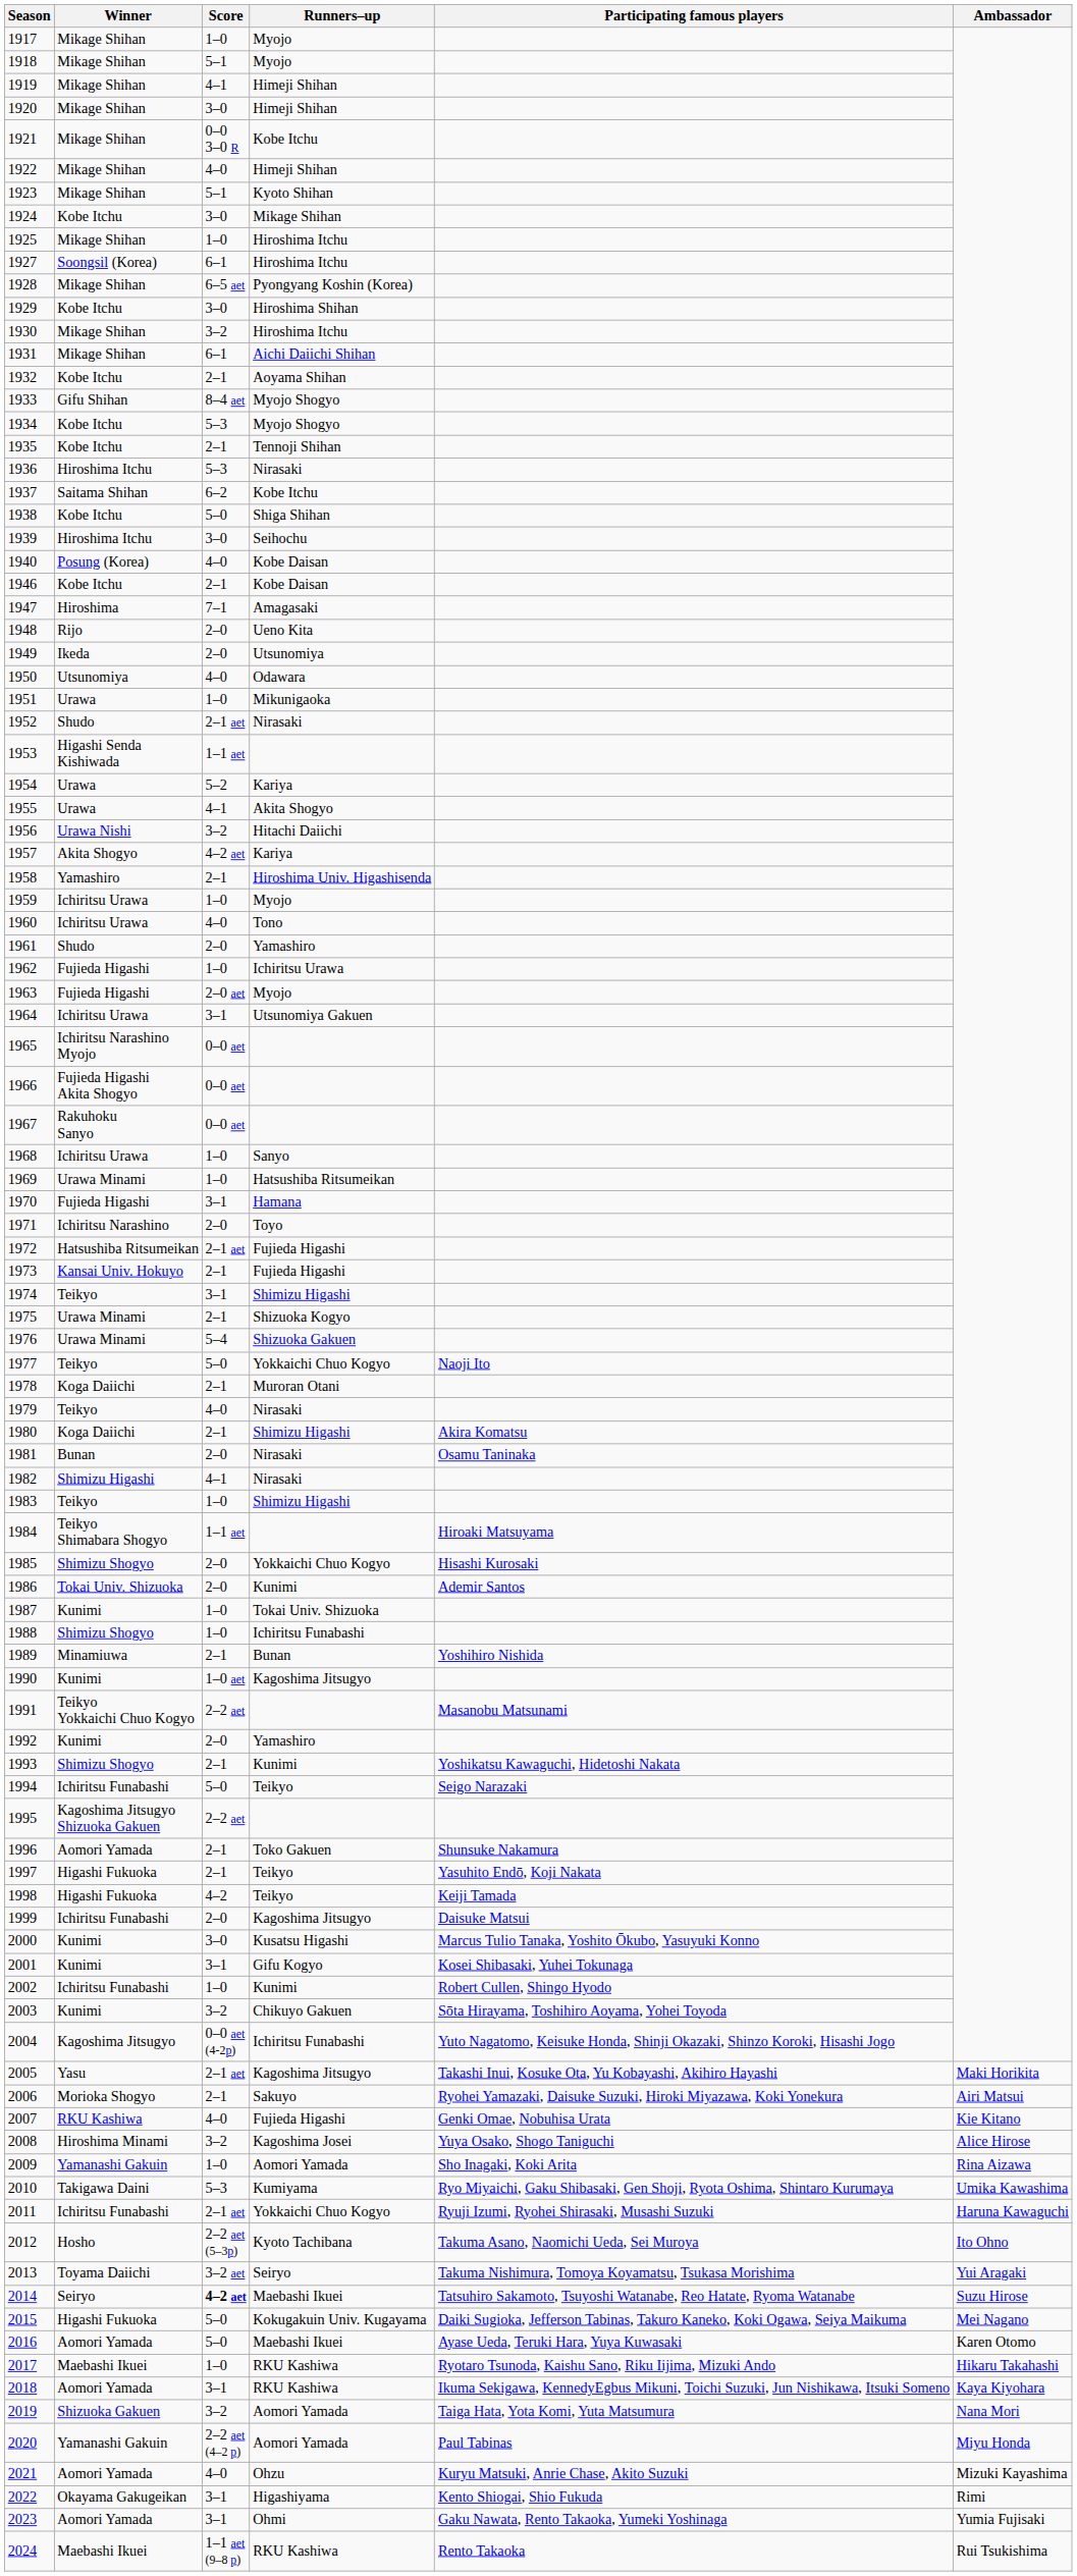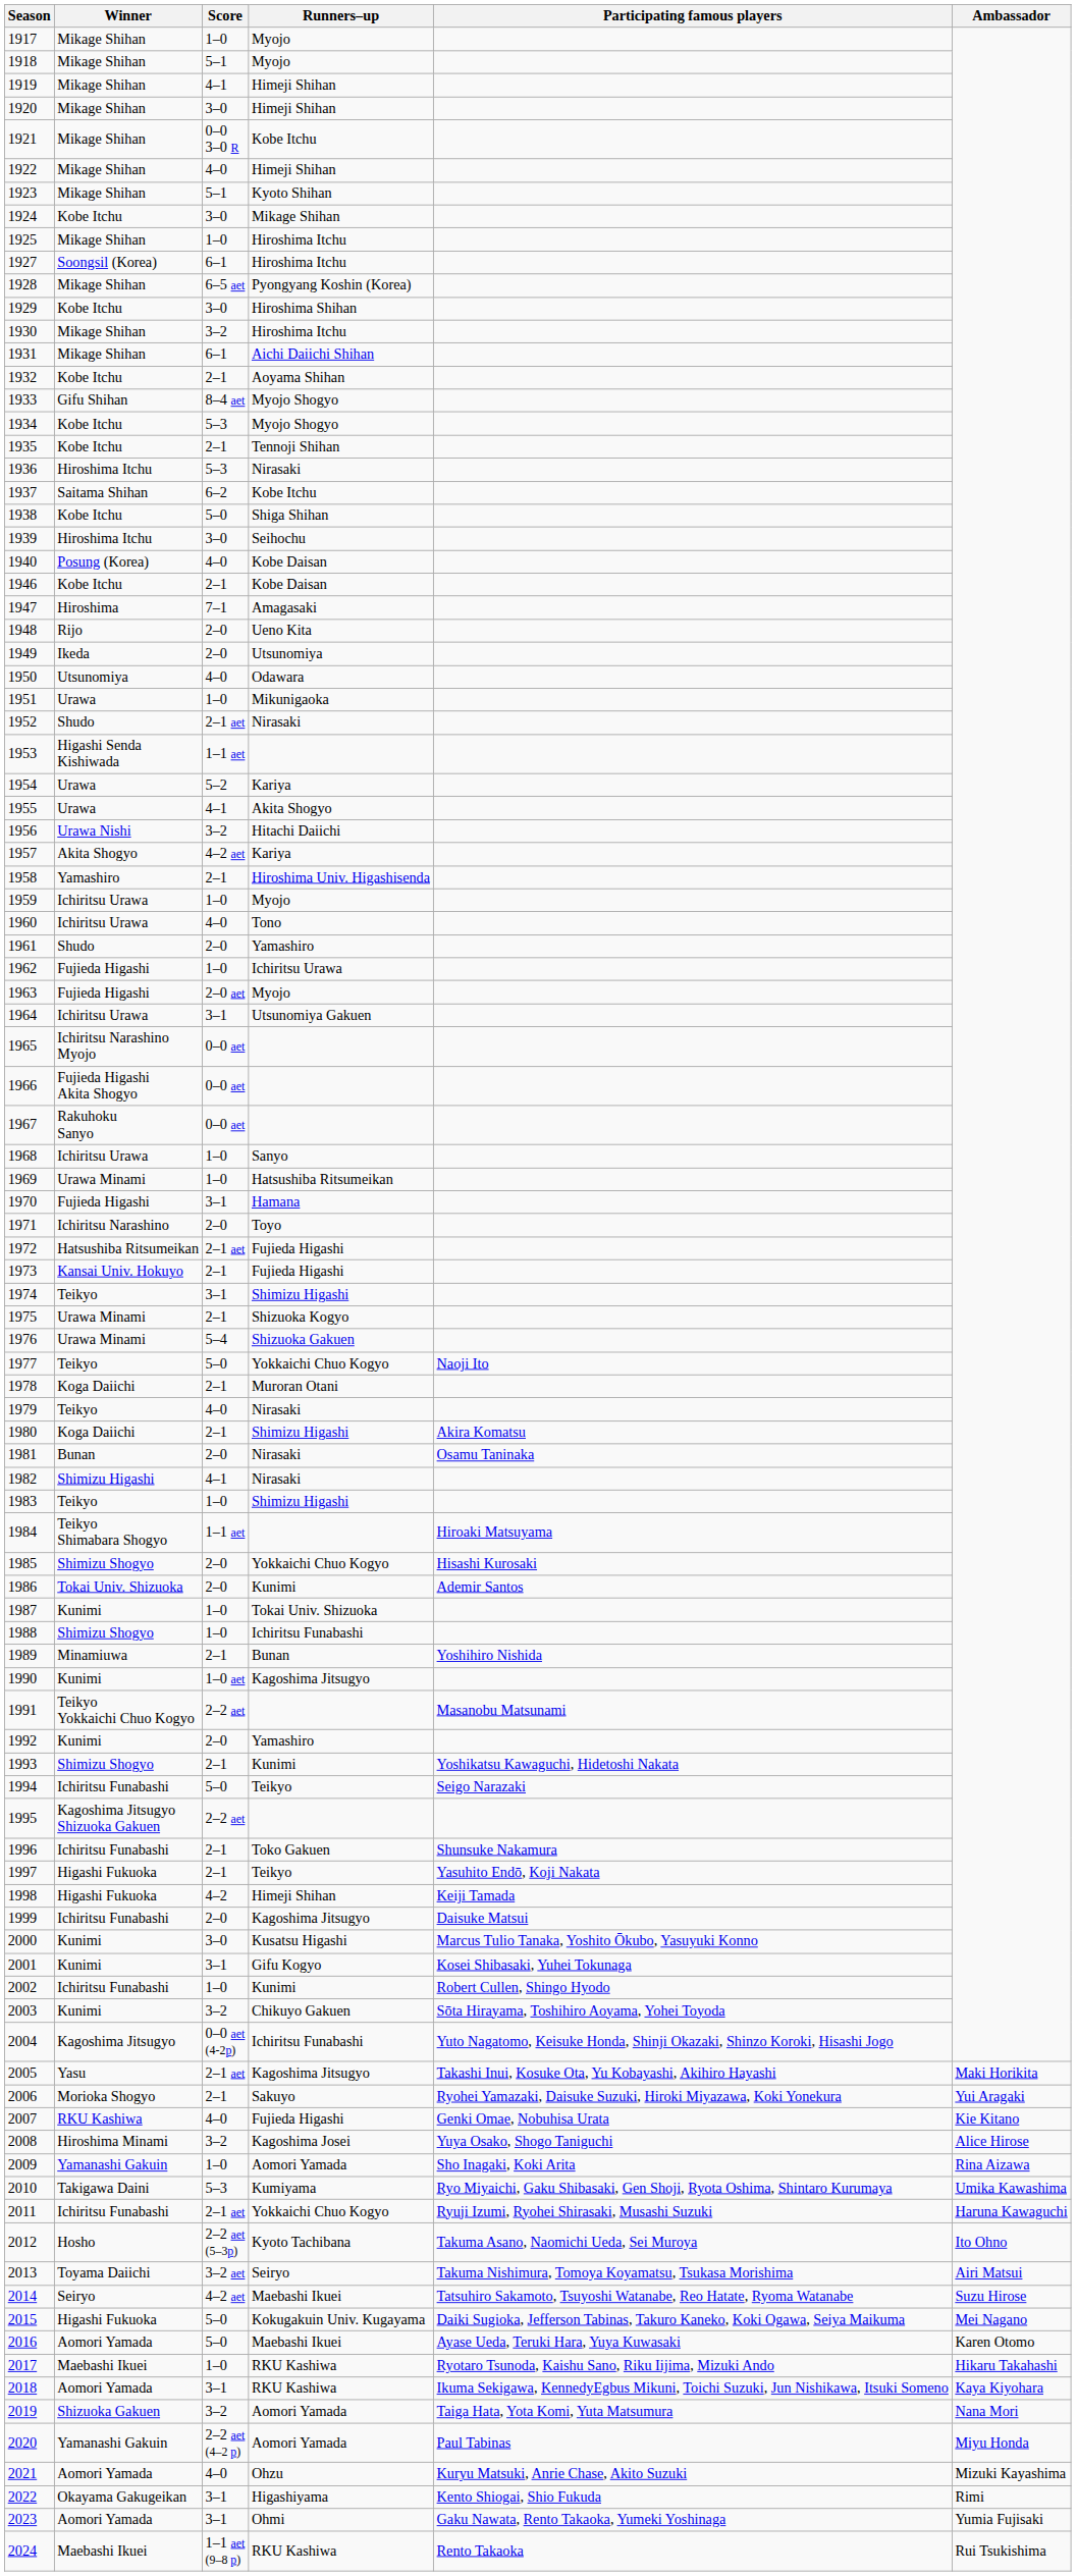1996 | Winner: Aomori Yamada -> Ichiritsu Funabashi
1998 | Runners–up: Teikyo -> Himeji Shihan
2006 | Ambassador: Airi Matsui -> Yui Aragaki
2013 | Ambassador: Yui Aragaki -> Airi Matsui
2014 | Score: bold -> normal
